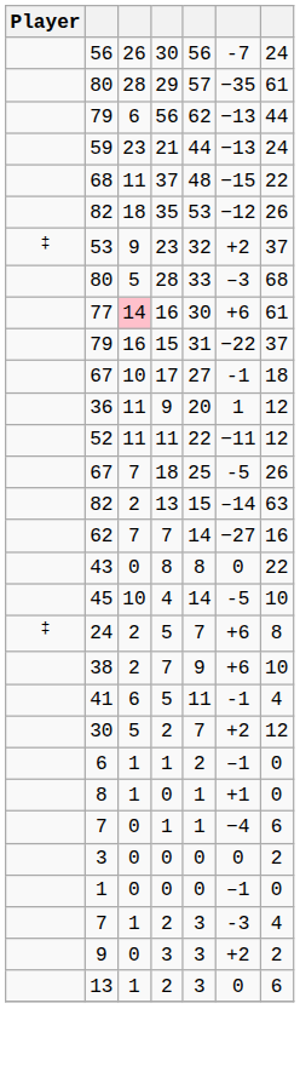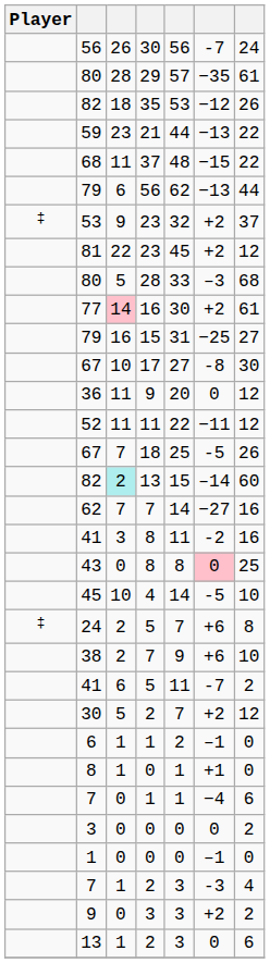rows swapped: 79 / 56 <-> 82 / 35
59 | column 7: 24 -> 22
+ row: 81 | 22 | 23 | 45 | +2 | 12
77 | column 6: +6 -> +2
79 / 15 | column 6: −22 -> −25
79 / 15 | column 7: 37 -> 27
67 / 17 | column 6: -1 -> -8
67 / 17 | column 7: 18 -> 30
36 | column 6: 1 -> 0
82 / 13 | column 3: no background -> paleturquoise background
82 / 13 | column 7: 63 -> 60
+ row: 41 | 3 | 8 | 11 | -2 | 16
43 | column 6: no background -> pink background
43 | column 7: 22 -> 25
41 / 5 | column 6: -1 -> -7
41 / 5 | column 7: 4 -> 2
